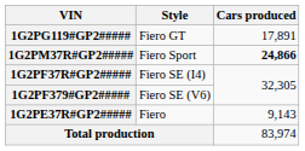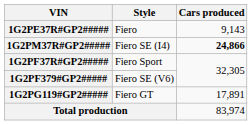rows swapped: 1G2PE37R#GP2##### <-> 1G2PG119#GP2#####
1G2PM37R#GP2##### | Style: Fiero Sport -> Fiero SE (I4)
1G2PF37R#GP2##### | Style: Fiero SE (I4) -> Fiero Sport
